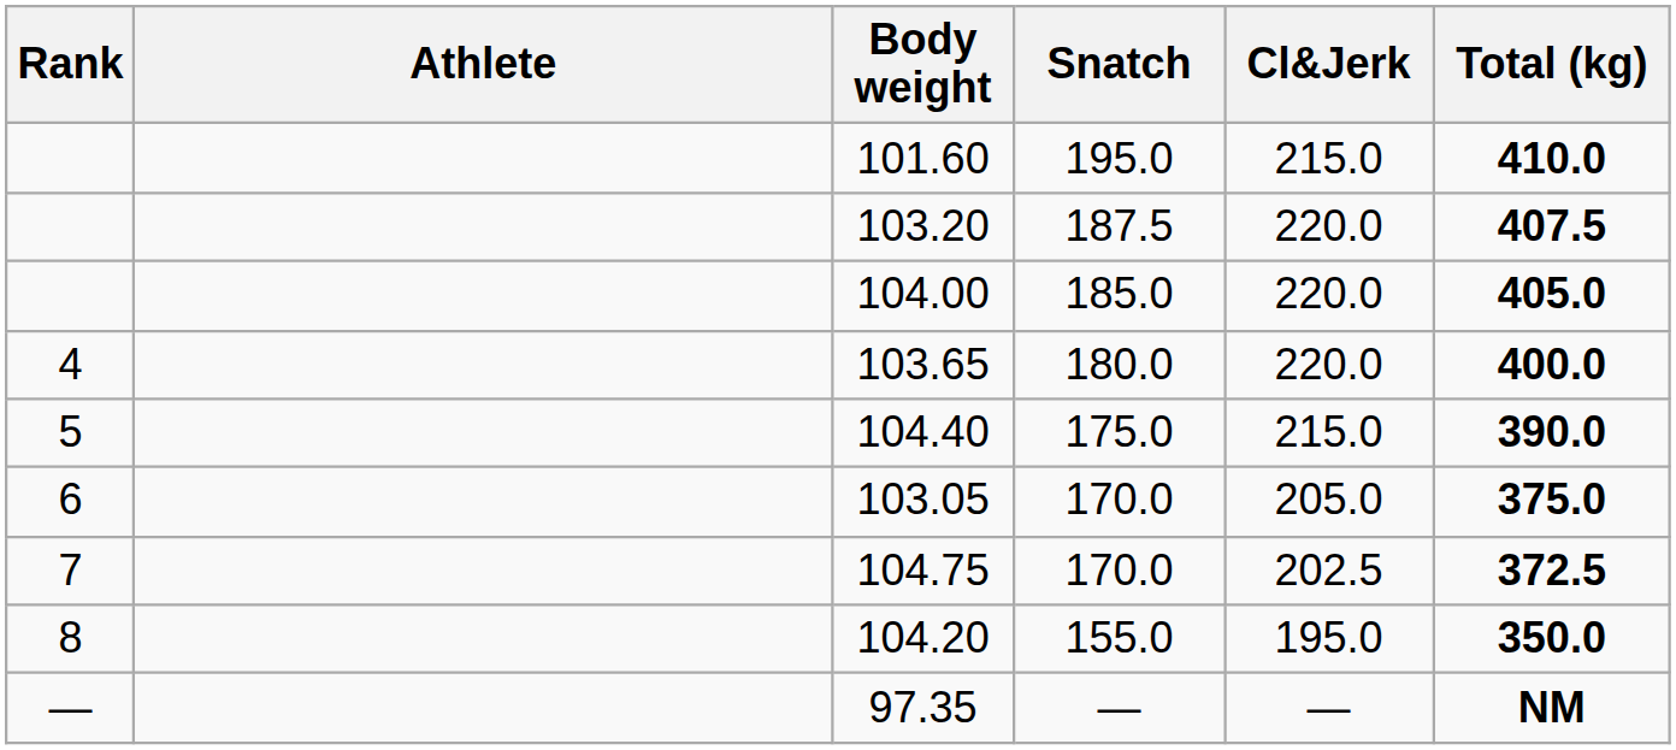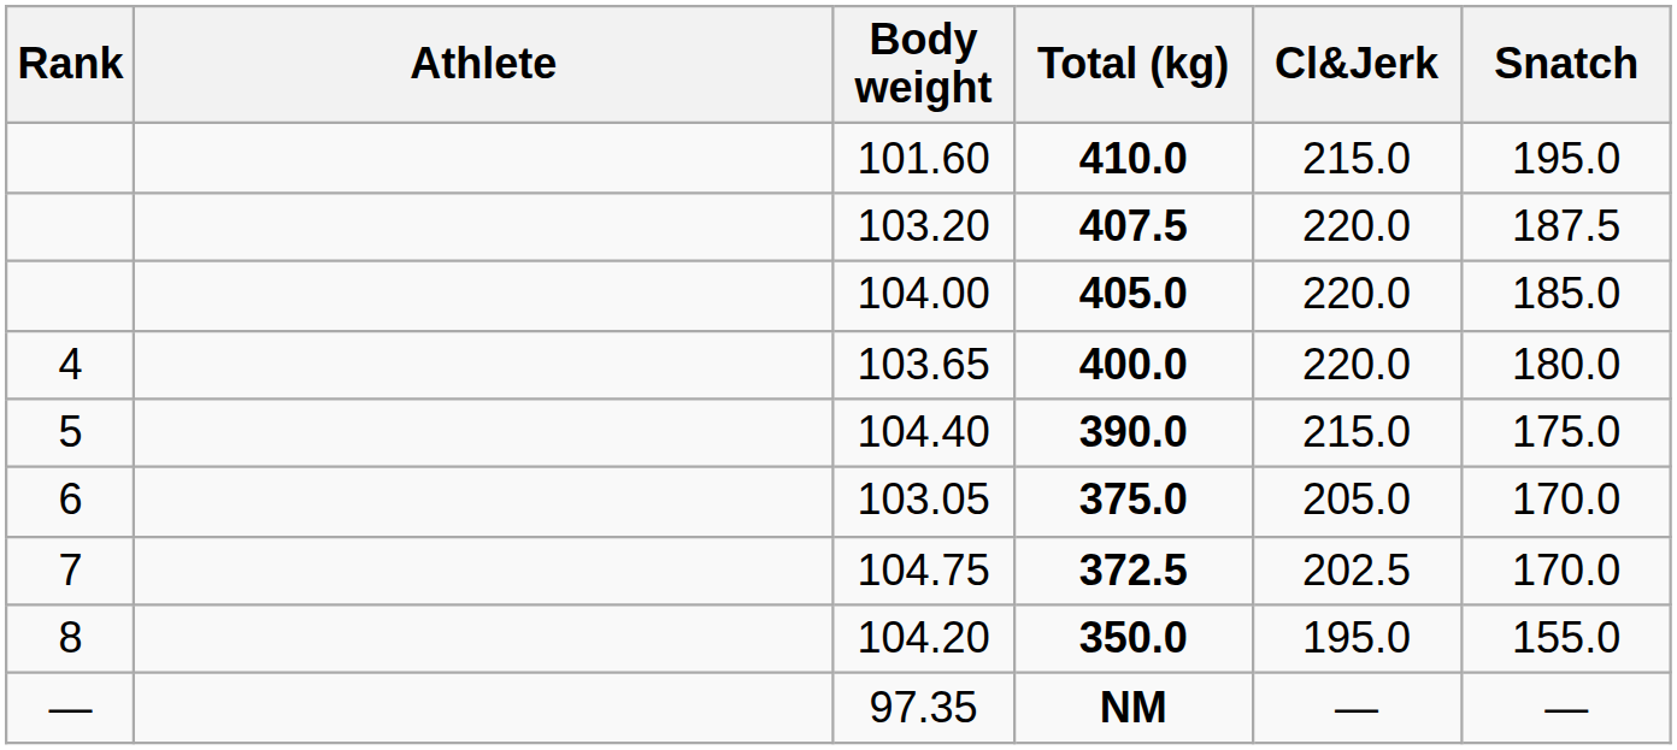columns swapped: Snatch <-> Total (kg)
